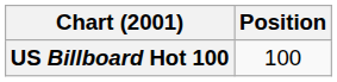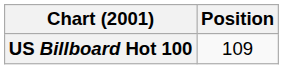US Billboard Hot 100 | Position: 100 -> 109
